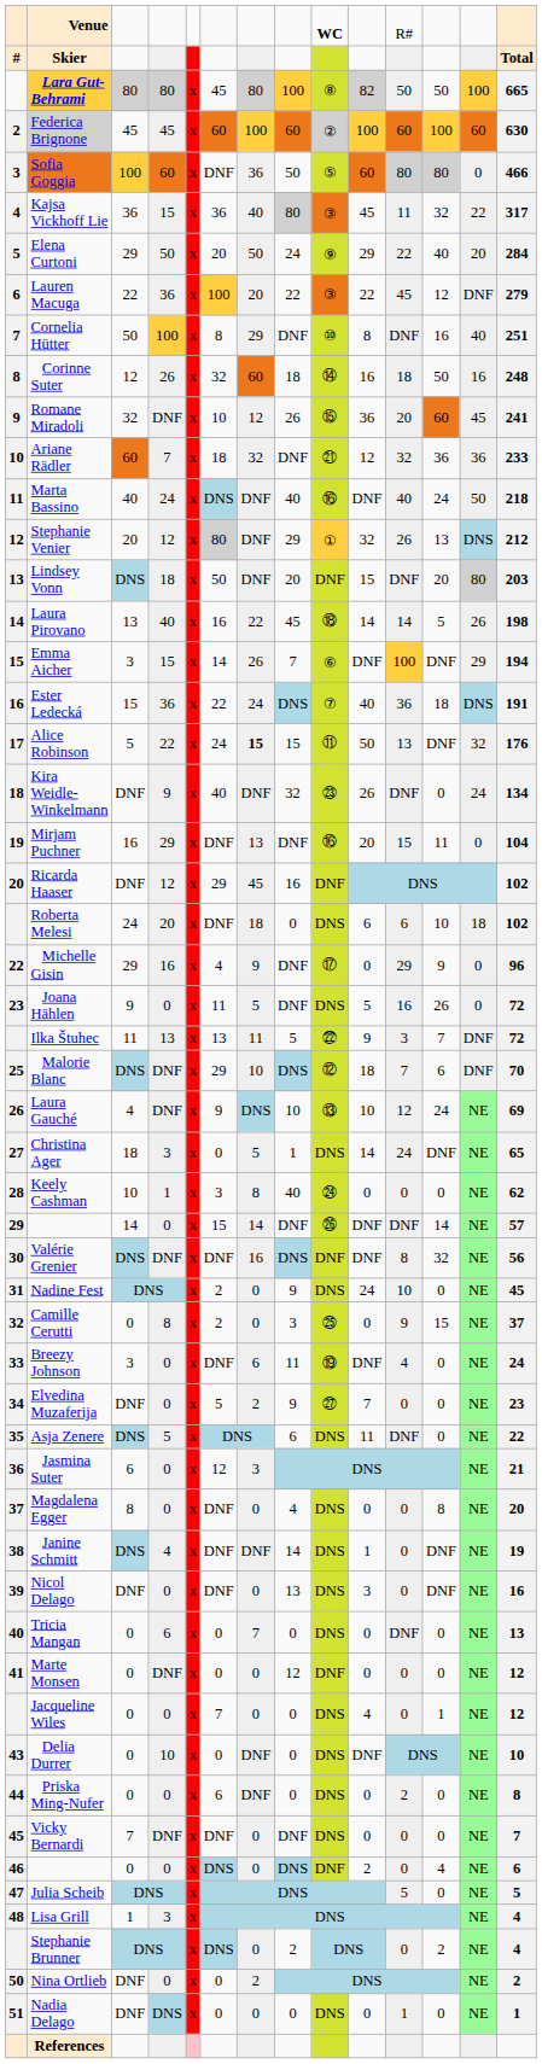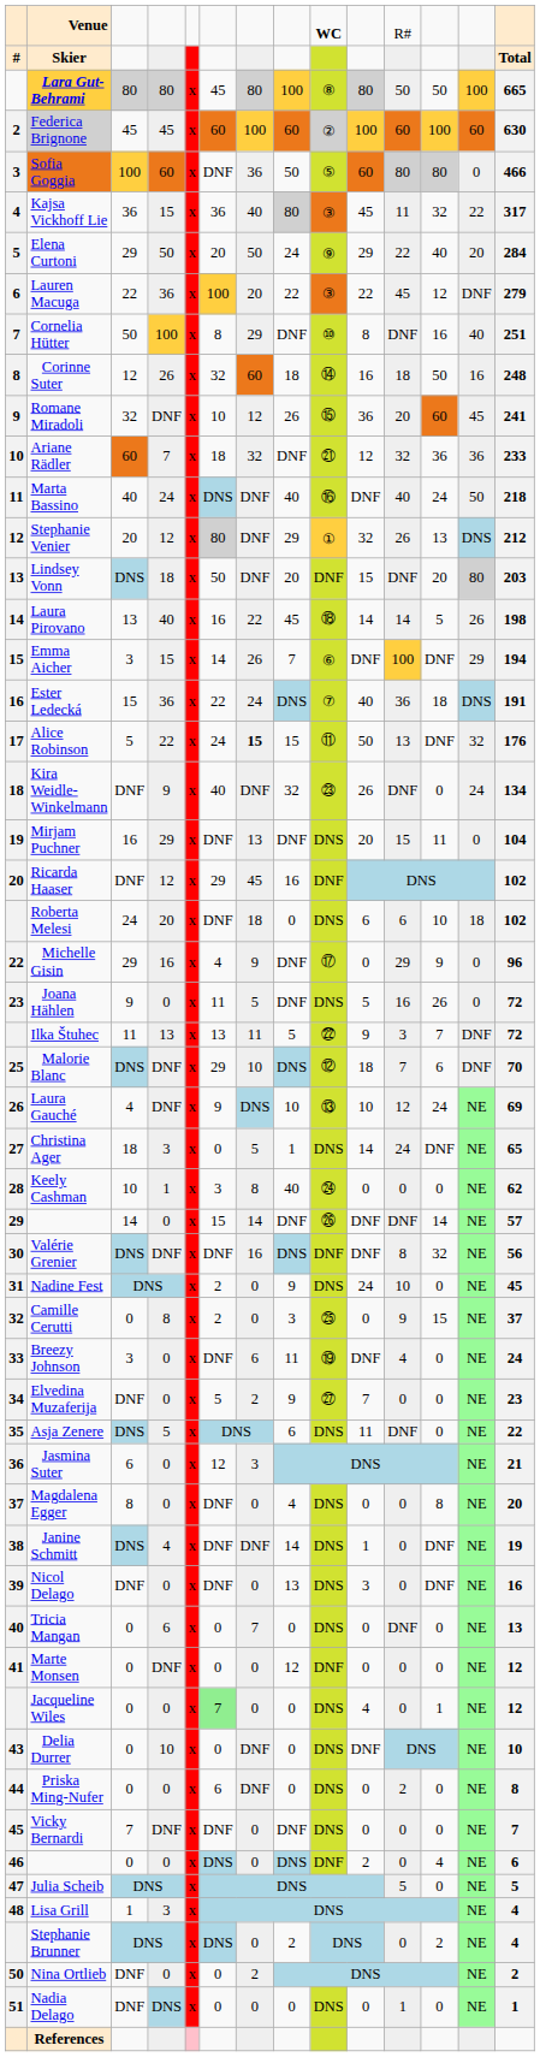Lara Gut-Behrami | column 10: 82 -> 80
Mirjam Puchner | column 9: ⑯ -> DNS
Jacqueline Wiles | column 6: no background -> lightgreen background
